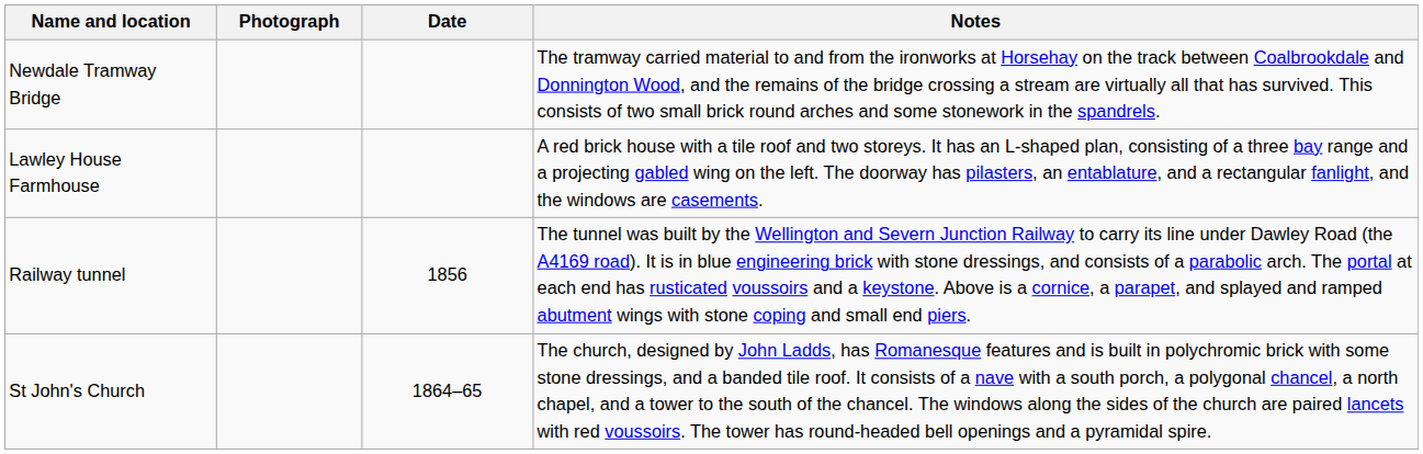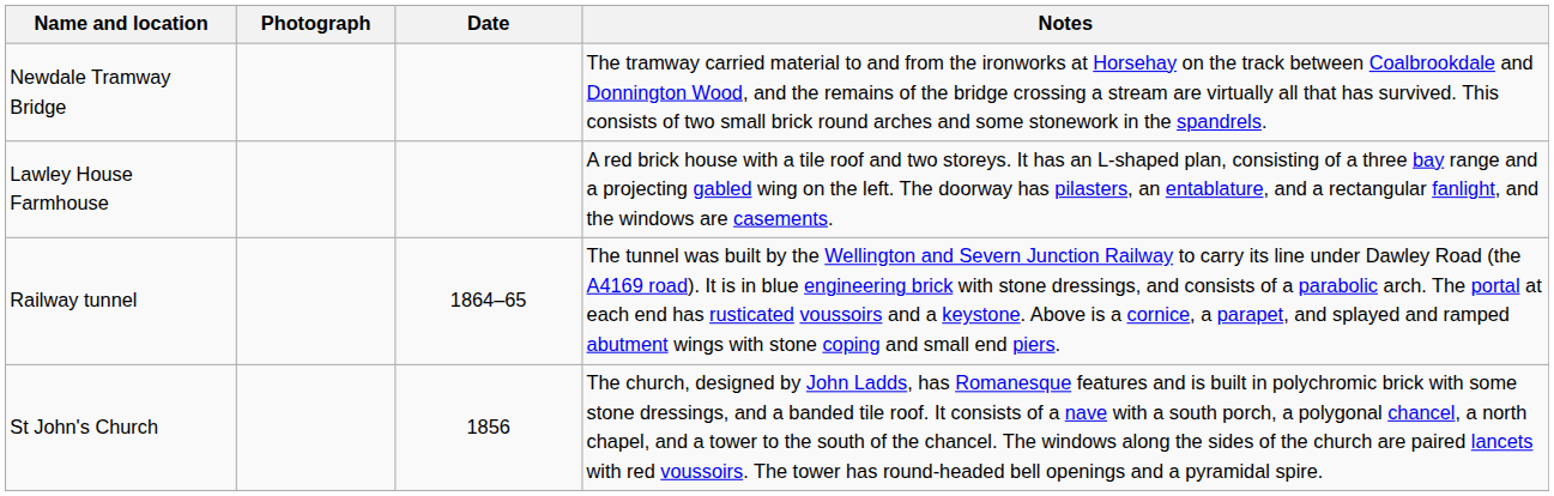Railway tunnel | Date: 1856 -> 1864–65
St John's Church | Date: 1864–65 -> 1856
